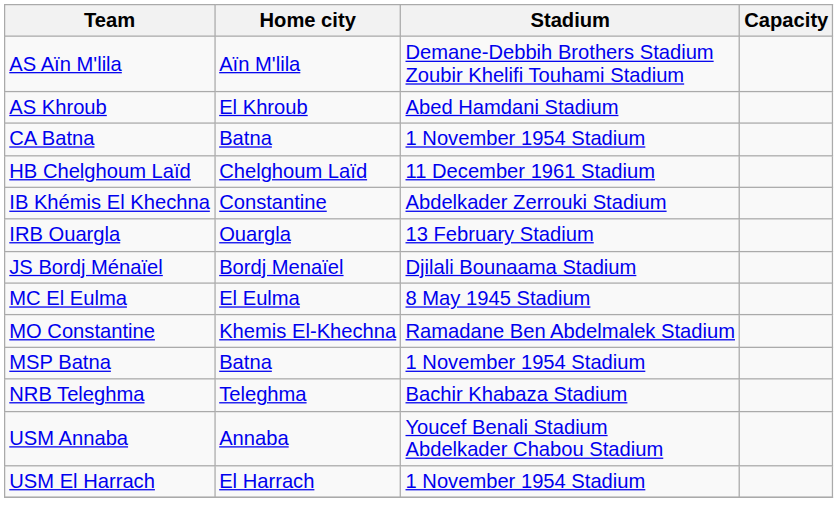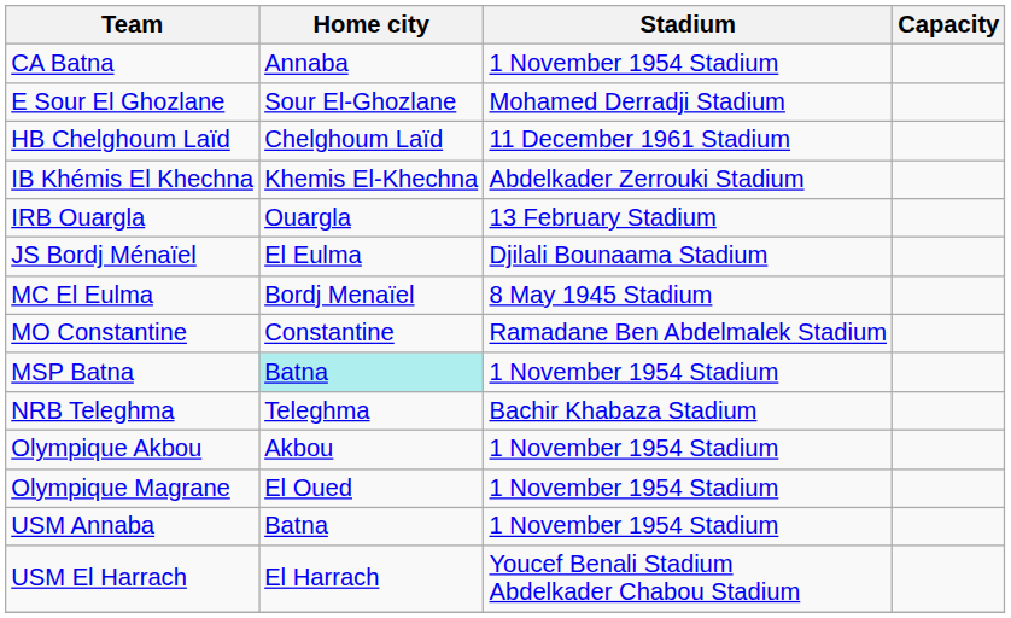- row: AS Aïn M'lila | Aïn M'lila | Demane-Debbih Brothers Stadium Zoubir Khelifi Touhami Stadium
- row: AS Khroub | El Khroub | Abed Hamdani Stadium
CA Batna | Home city: Batna -> Annaba
+ row: E Sour El Ghozlane | Sour El-Ghozlane | Mohamed Derradji Stadium
IB Khémis El Khechna | Home city: Constantine -> Khemis El-Khechna
JS Bordj Ménaïel | Home city: Bordj Menaïel -> El Eulma
MC El Eulma | Home city: El Eulma -> Bordj Menaïel
MO Constantine | Home city: Khemis El-Khechna -> Constantine
MSP Batna | Home city: no background -> paleturquoise background
+ row: Olympique Akbou | Akbou | 1 November 1954 Stadium
+ row: Olympique Magrane | El Oued | 1 November 1954 Stadium
USM Annaba | Home city: Annaba -> Batna
USM Annaba | Stadium: Youcef Benali Stadium Abdelkader Chabou Stadium -> 1 November 1954 Stadium
USM El Harrach | Stadium: 1 November 1954 Stadium -> Youcef Benali Stadium Abdelkader Chabou Stadium
